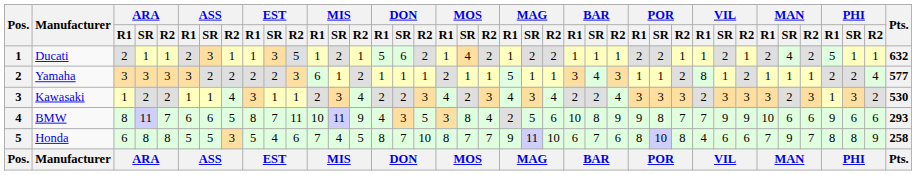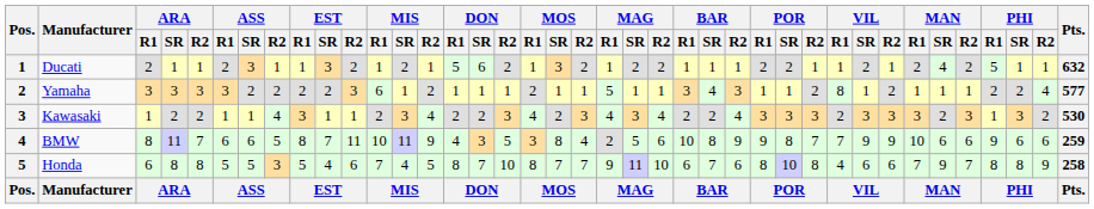Ducati | EST / R2: 5 -> 2
Ducati | MOS / SR: 4 -> 3
BMW | Pts.: 293 -> 259
